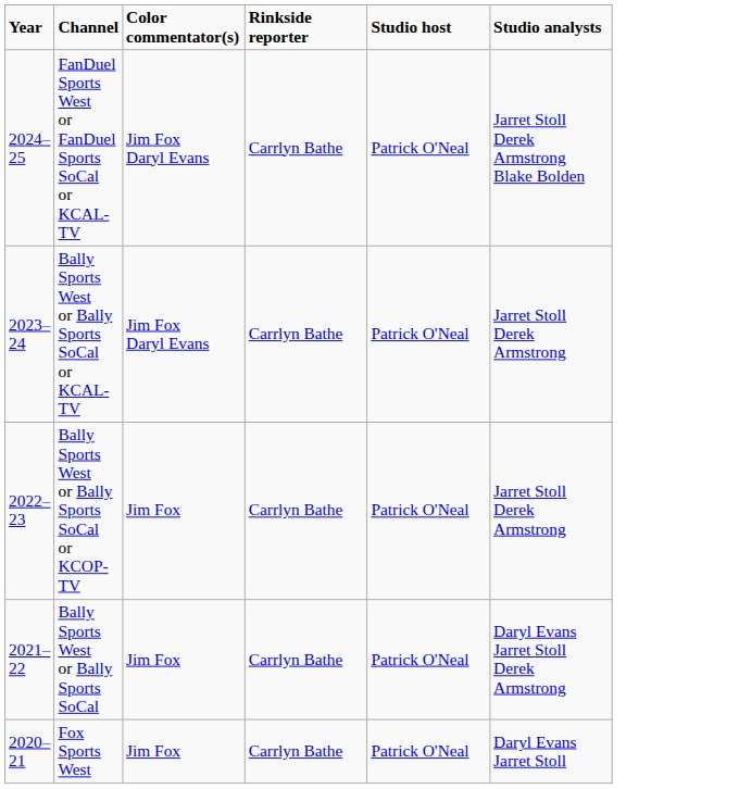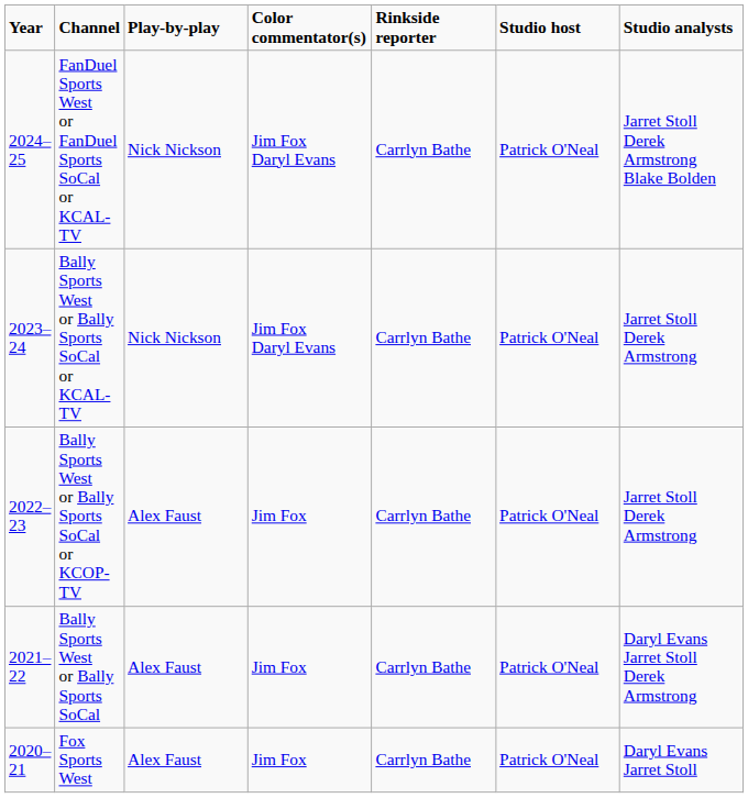+ column: Play-by-play | Nick Nickson | Nick Nickson | Alex Faust | Alex Faust | Alex Faust
